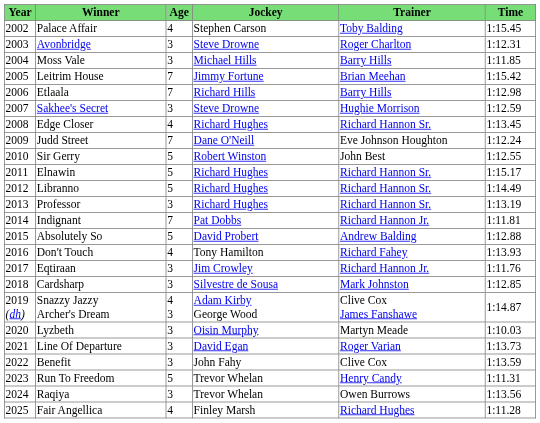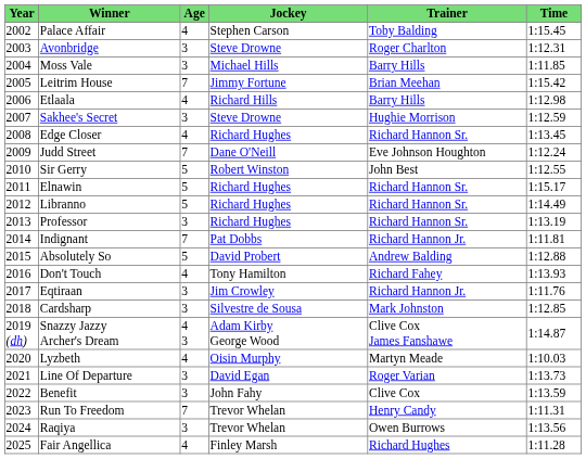Etlaala | Age: 7 -> 4
Lyzbeth | Age: 3 -> 4
Run To Freedom | Age: 5 -> 7
